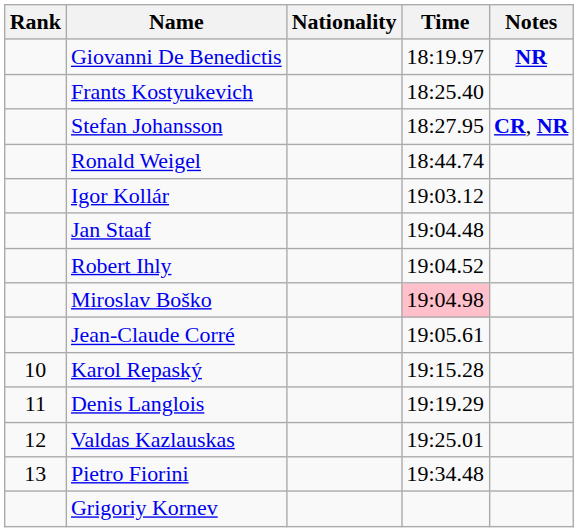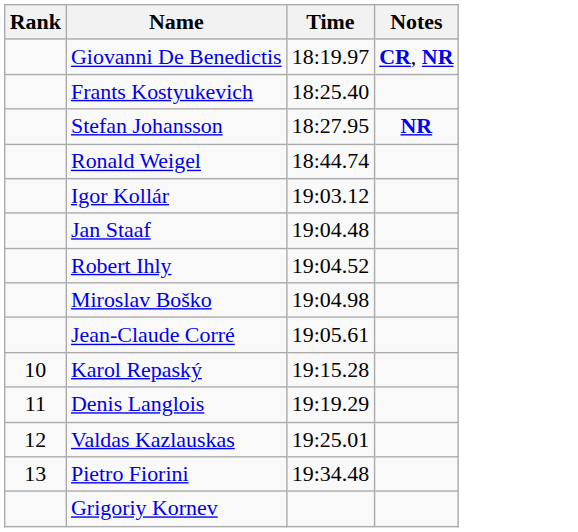- column: Nationality
Giovanni De Benedictis | Notes: NR -> CR, NR
Stefan Johansson | Notes: CR, NR -> NR
Miroslav Boško | Time: pink background -> no background
